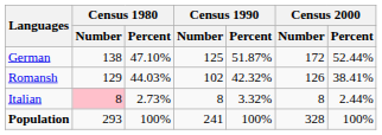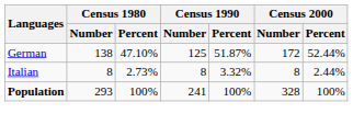- row: Romansh | 129 | 44.03% | 102 | 42.32% | 126 | 38.41%
Italian | Census 1980 / Number: pink background -> no background
